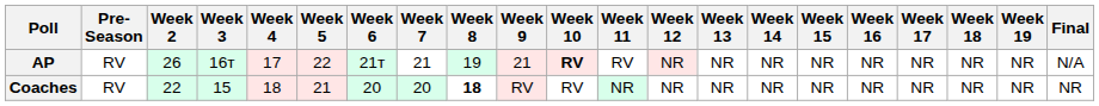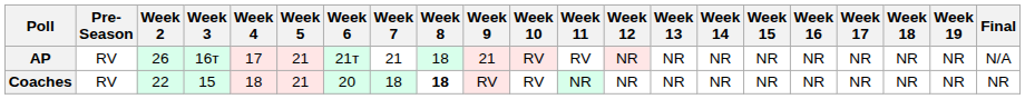AP | Week 5: 22 -> 21
AP | Week 8: 19 -> 18
AP | Week 10: bold -> normal
Coaches | Week 7: 20 -> 18
